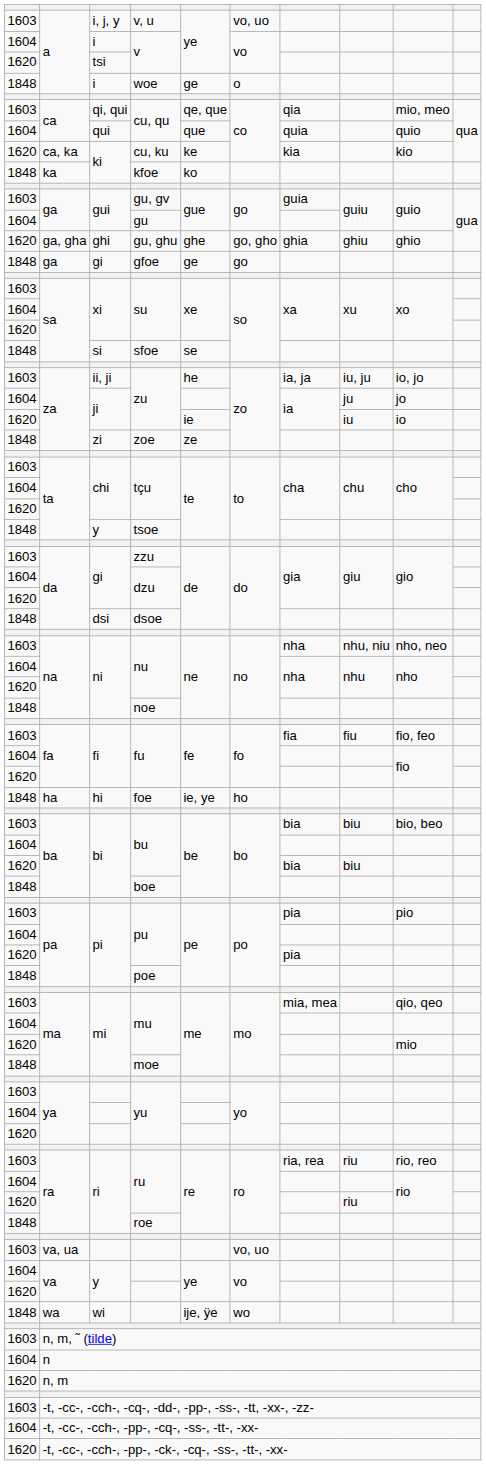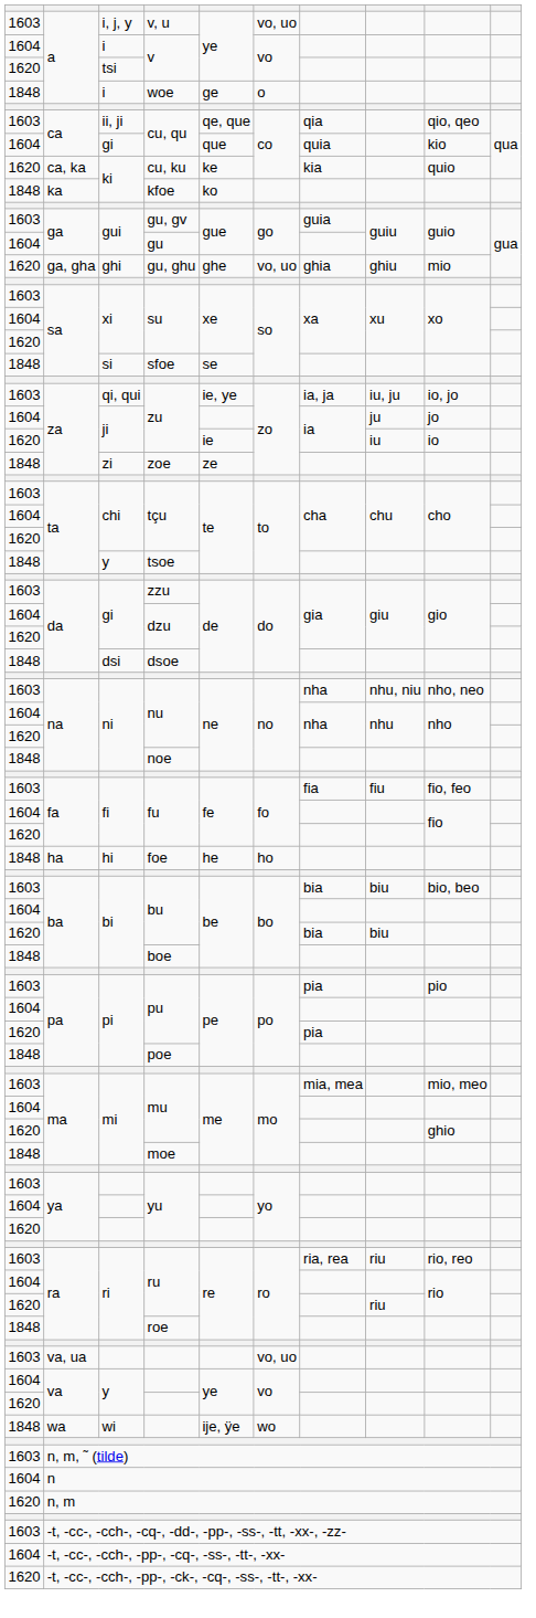1603 / cu, qu | column 3: qi, qui -> ii, ji
1603 / cu, qu | column 9: mio, meo -> qio, qeo
1604 / cu, qu | column 3: qui -> gi
1604 / cu, qu | column 9: quio -> kio
cu, ku | column 9: kio -> quio
gu, ghu | column 6: go, gho -> vo, uo
gu, ghu | column 9: ghio -> mio
- row: 1848 | ga | gi | gfoe | ge | go
1603 / zu | column 3: ii, ji -> qi, qui
1603 / zu | column 5: he -> ie, ye
foe | column 5: ie, ye -> he
1603 / mu | column 9: qio, qeo -> mio, meo
1620 / mu | column 9: mio -> ghio
